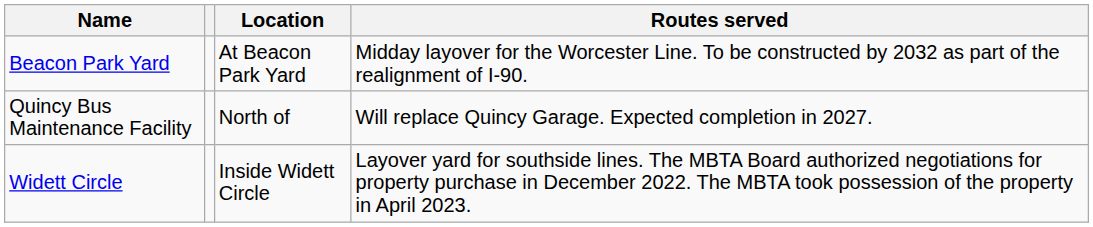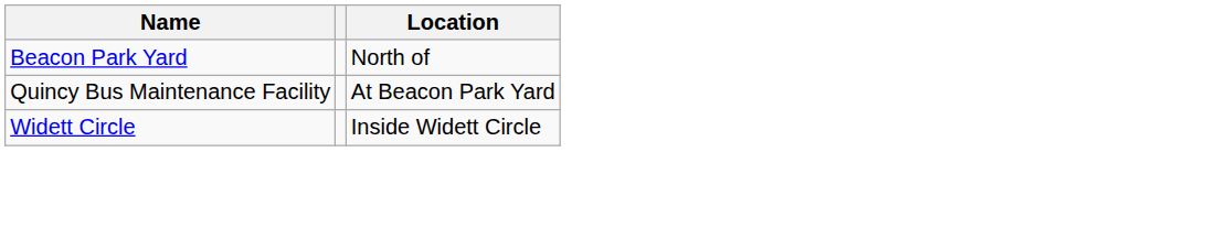- column: Routes served | Midday layover for the Worcester Line. To be constructed by 2032 as part of the realignment of I-90. | Will replace Quincy Garage. Expected completion in 2027. | Layover yard for southside lines. The MBTA Board authorized negotiations for property purchase in December 2022. The MBTA took possession of the property in April 2023.
Beacon Park Yard | Location: At Beacon Park Yard -> North of
Quincy Bus Maintenance Facility | Location: North of -> At Beacon Park Yard
